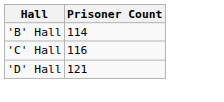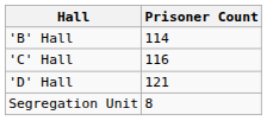+ row: Segregation Unit | 8
